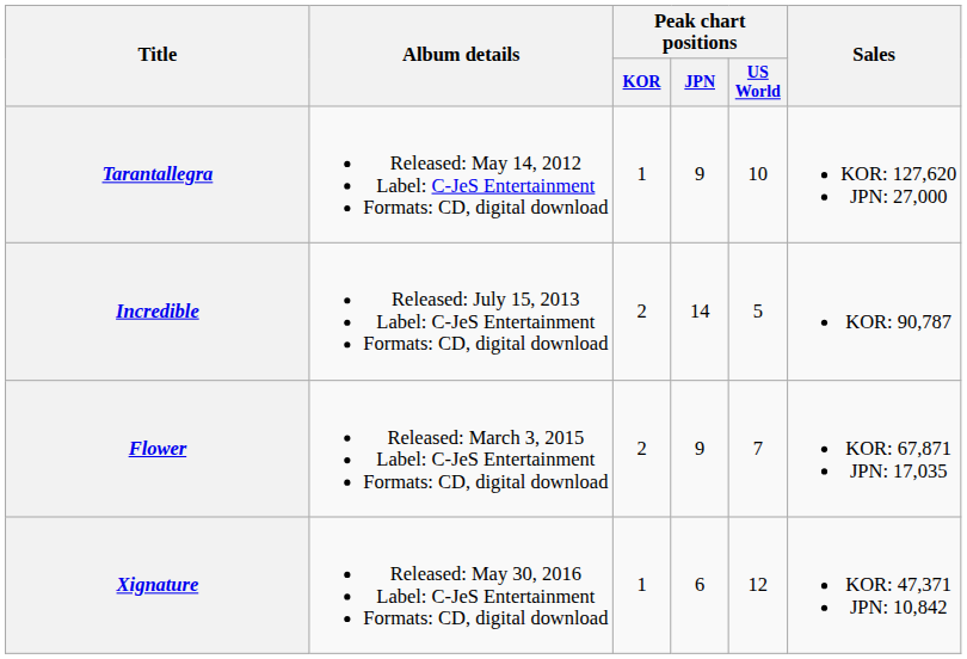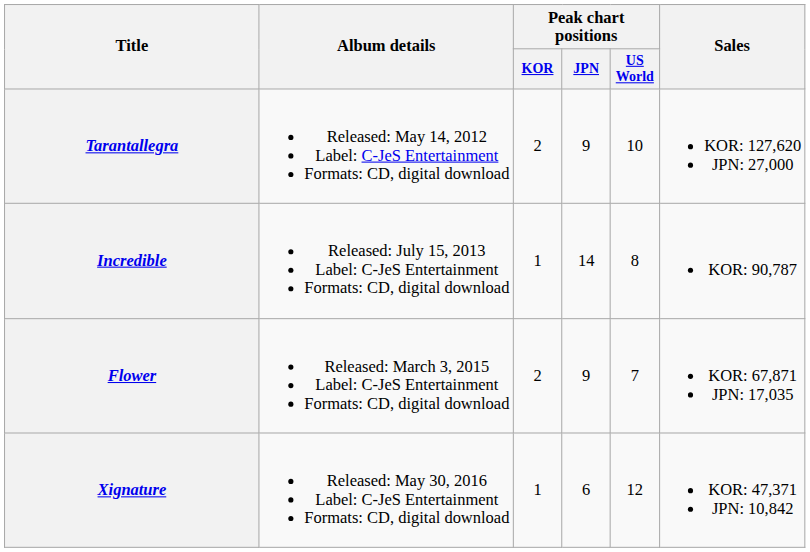Tarantallegra | Peak chart positions / KOR: 1 -> 2
Incredible | Peak chart positions / KOR: 2 -> 1
Incredible | Peak chart positions / US World: 5 -> 8
